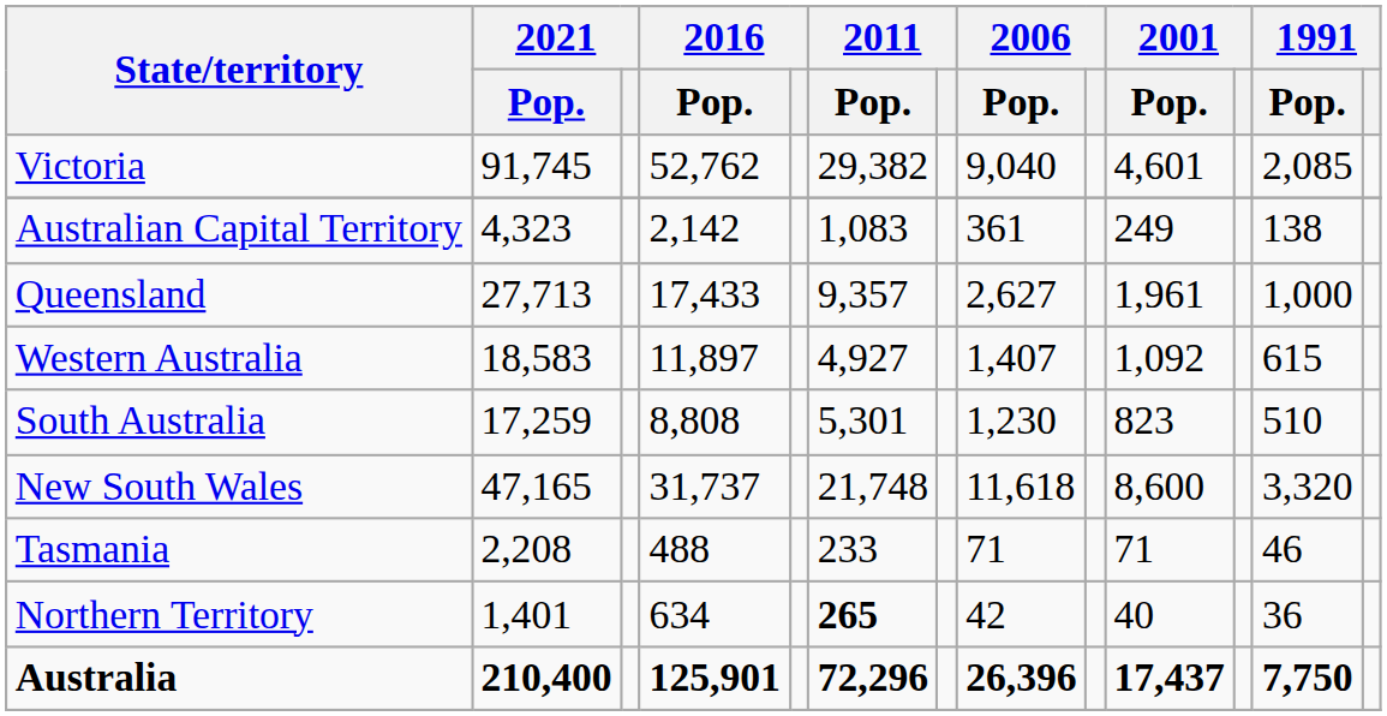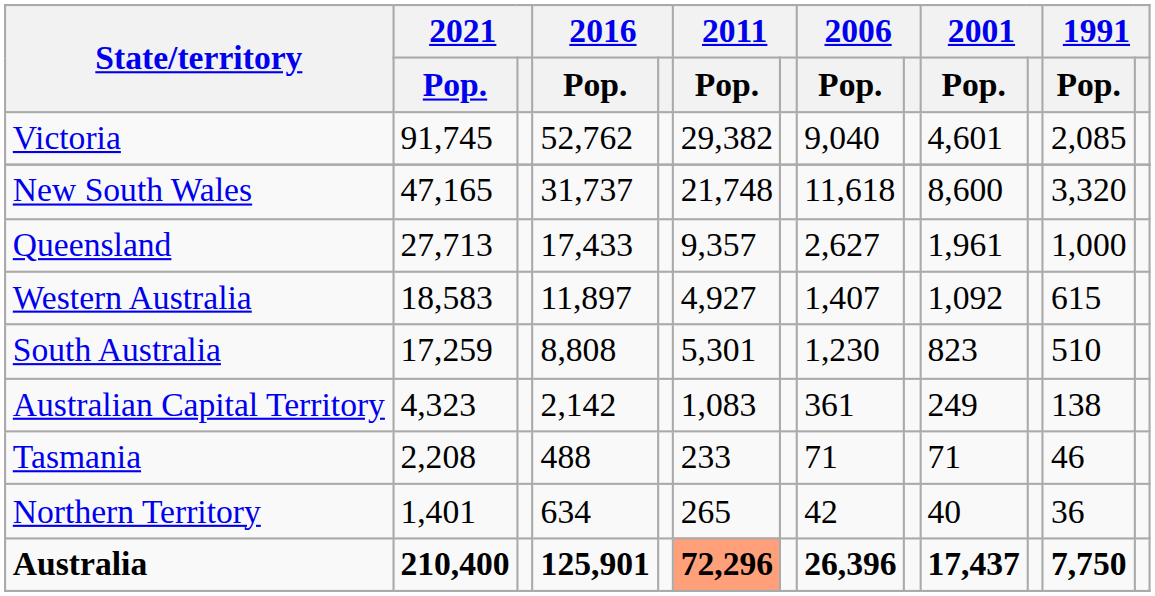rows swapped: New South Wales <-> Australian Capital Territory
Northern Territory | 2011 / Pop.: bold -> normal
Australia | 2011 / Pop.: no background -> lightsalmon background
